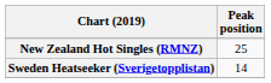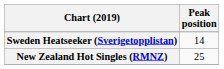rows swapped: New Zealand Hot Singles (RMNZ) <-> Sweden Heatseeker (Sverigetopplistan)
